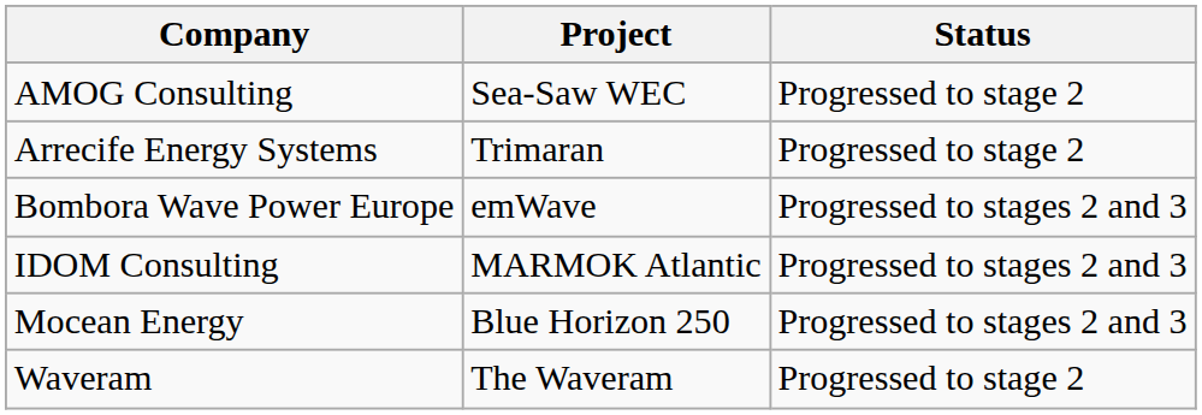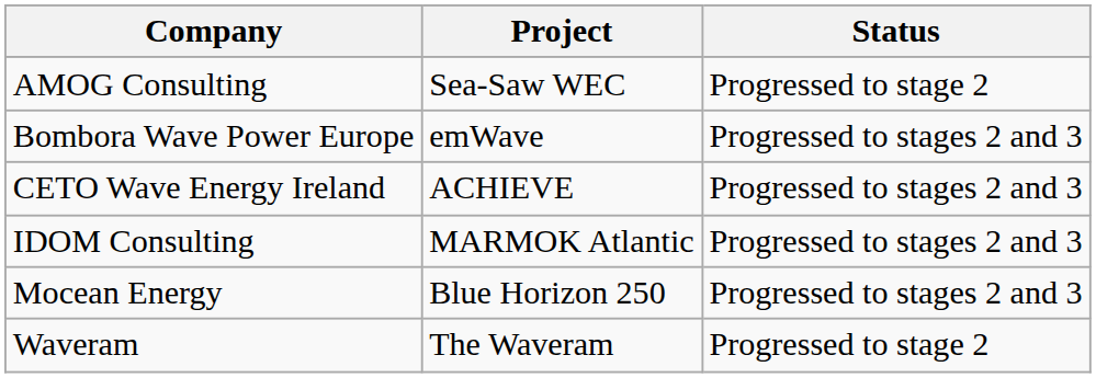- row: Arrecife Energy Systems | Trimaran | Progressed to stage 2
+ row: CETO Wave Energy Ireland | ACHIEVE | Progressed to stages 2 and 3
